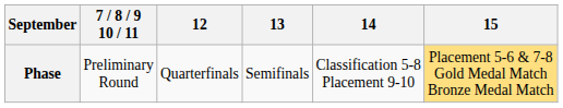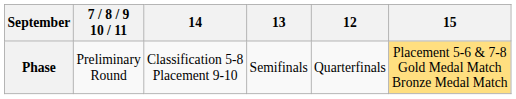columns swapped: 12 <-> 14
